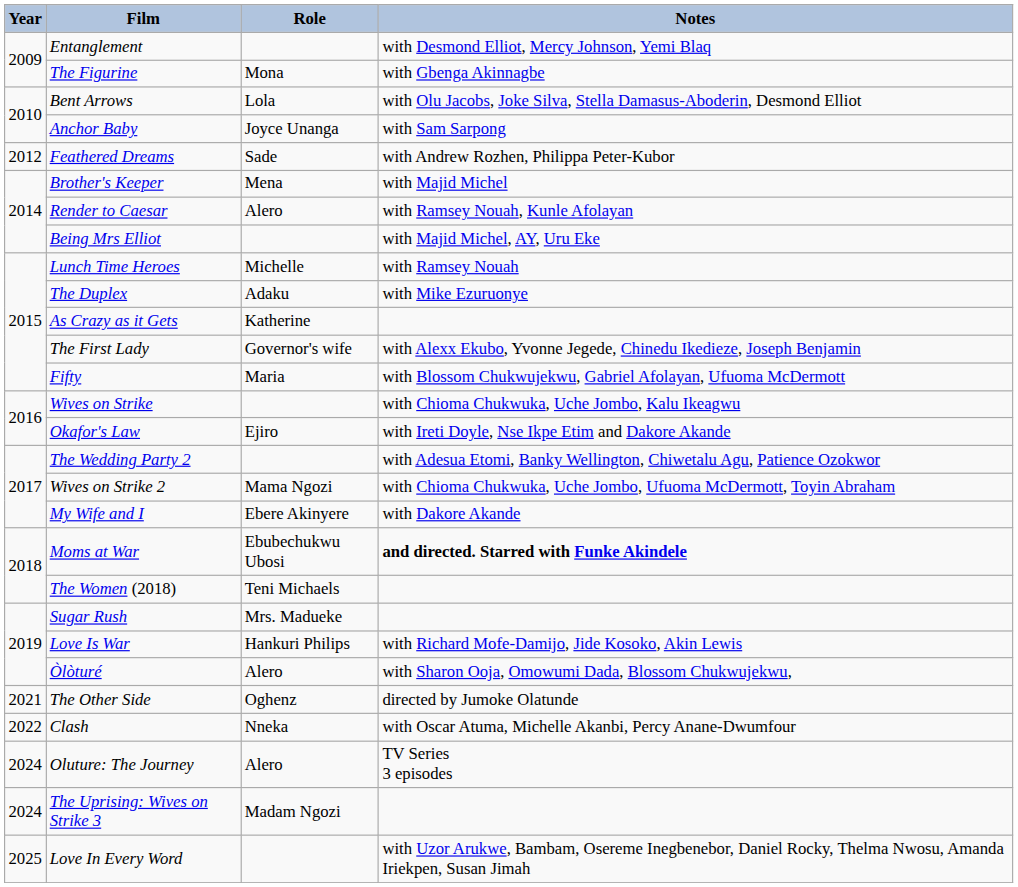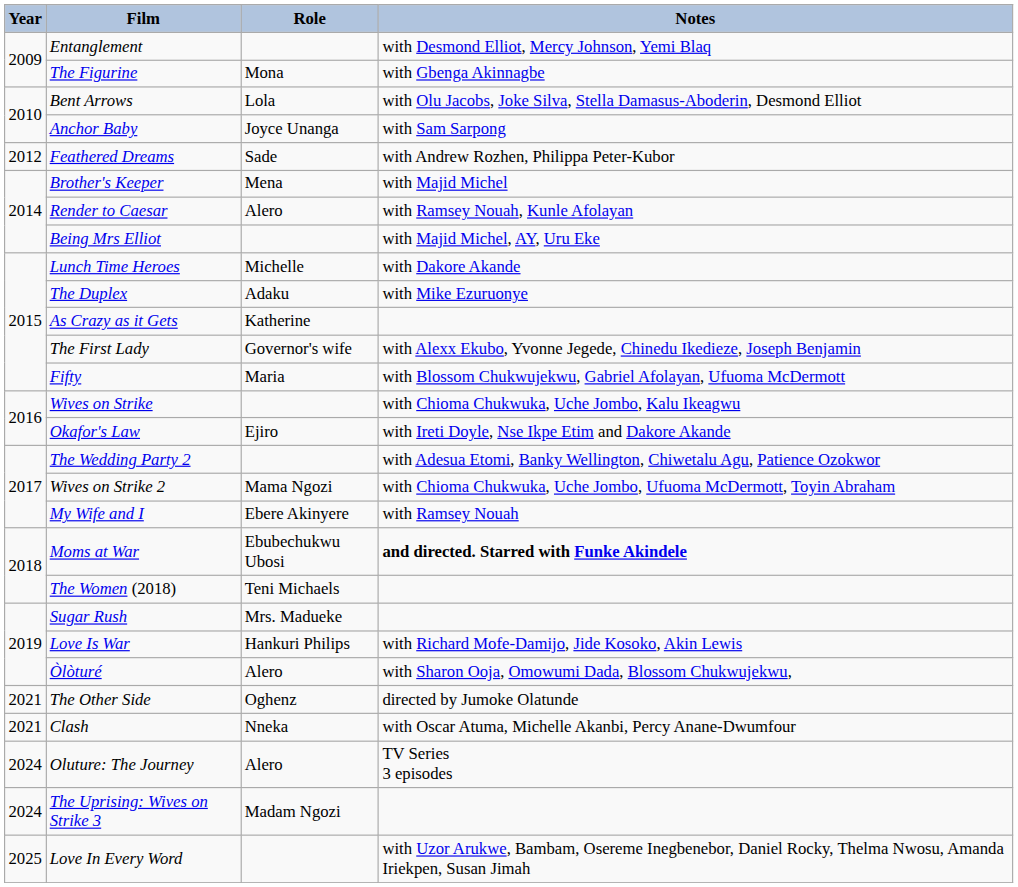Lunch Time Heroes | Notes: with Ramsey Nouah -> with Dakore Akande
My Wife and I | Notes: with Dakore Akande -> with Ramsey Nouah
Clash | Year: 2022 -> 2021
